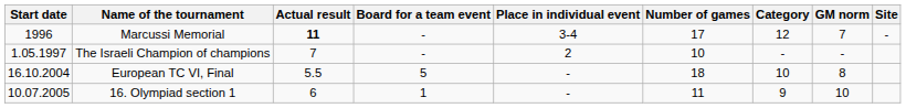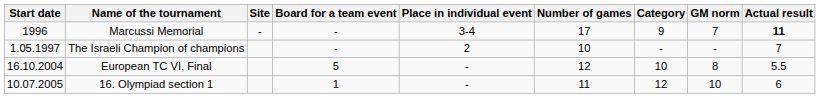columns swapped: Site <-> Actual result
Marcussi Memorial | Category: 12 -> 9
European TC VI, Final | Number of games: 18 -> 12
16. Olympiad section 1 | Category: 9 -> 12
